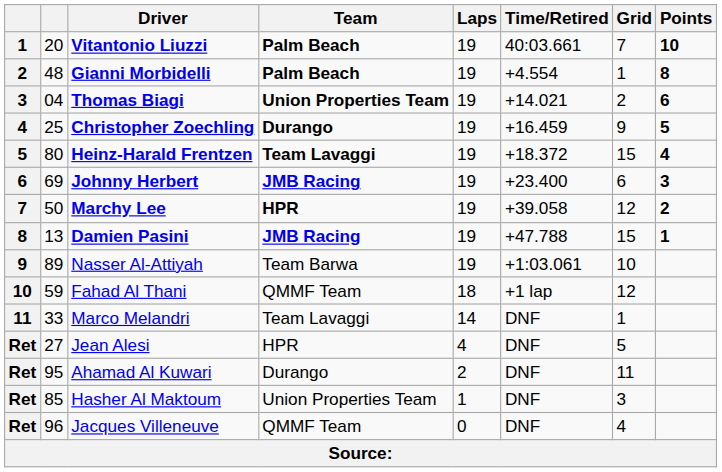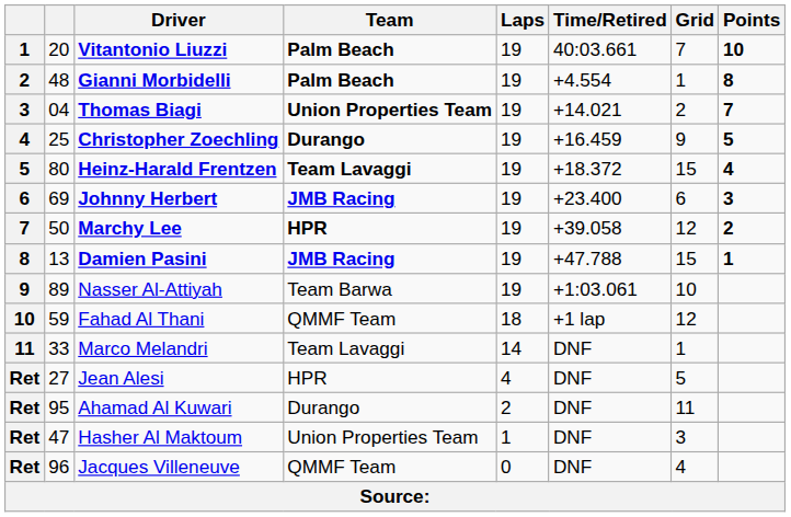Thomas Biagi | Points: 6 -> 7
Hasher Al Maktoum | column 2: 85 -> 47
